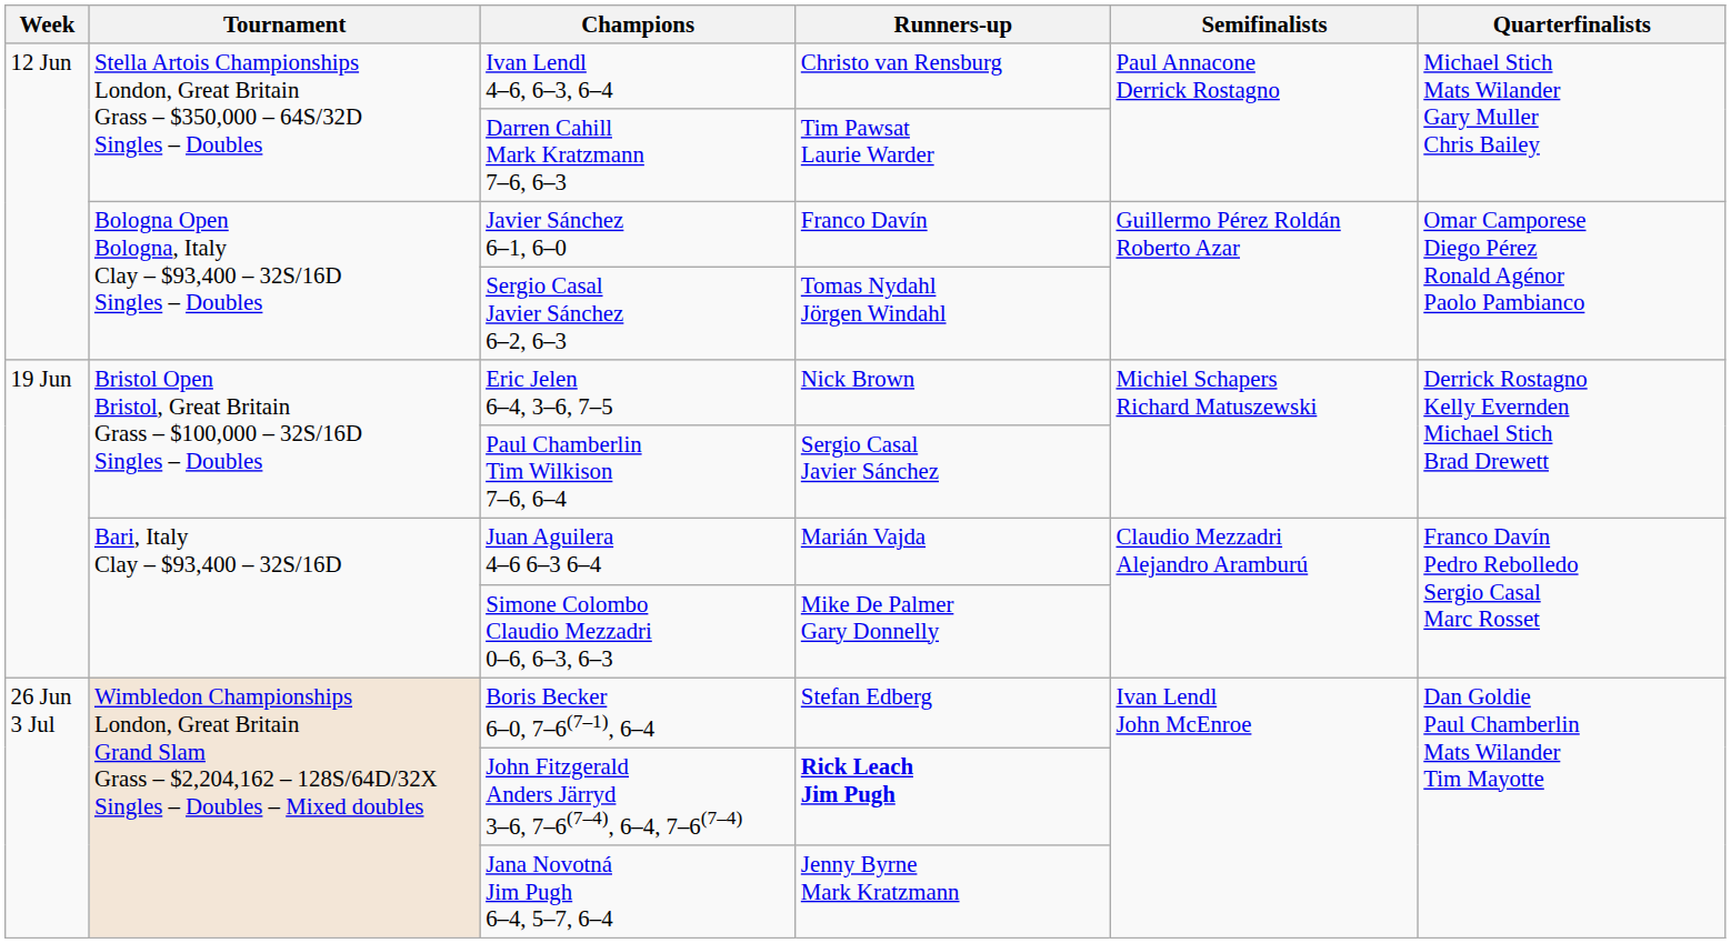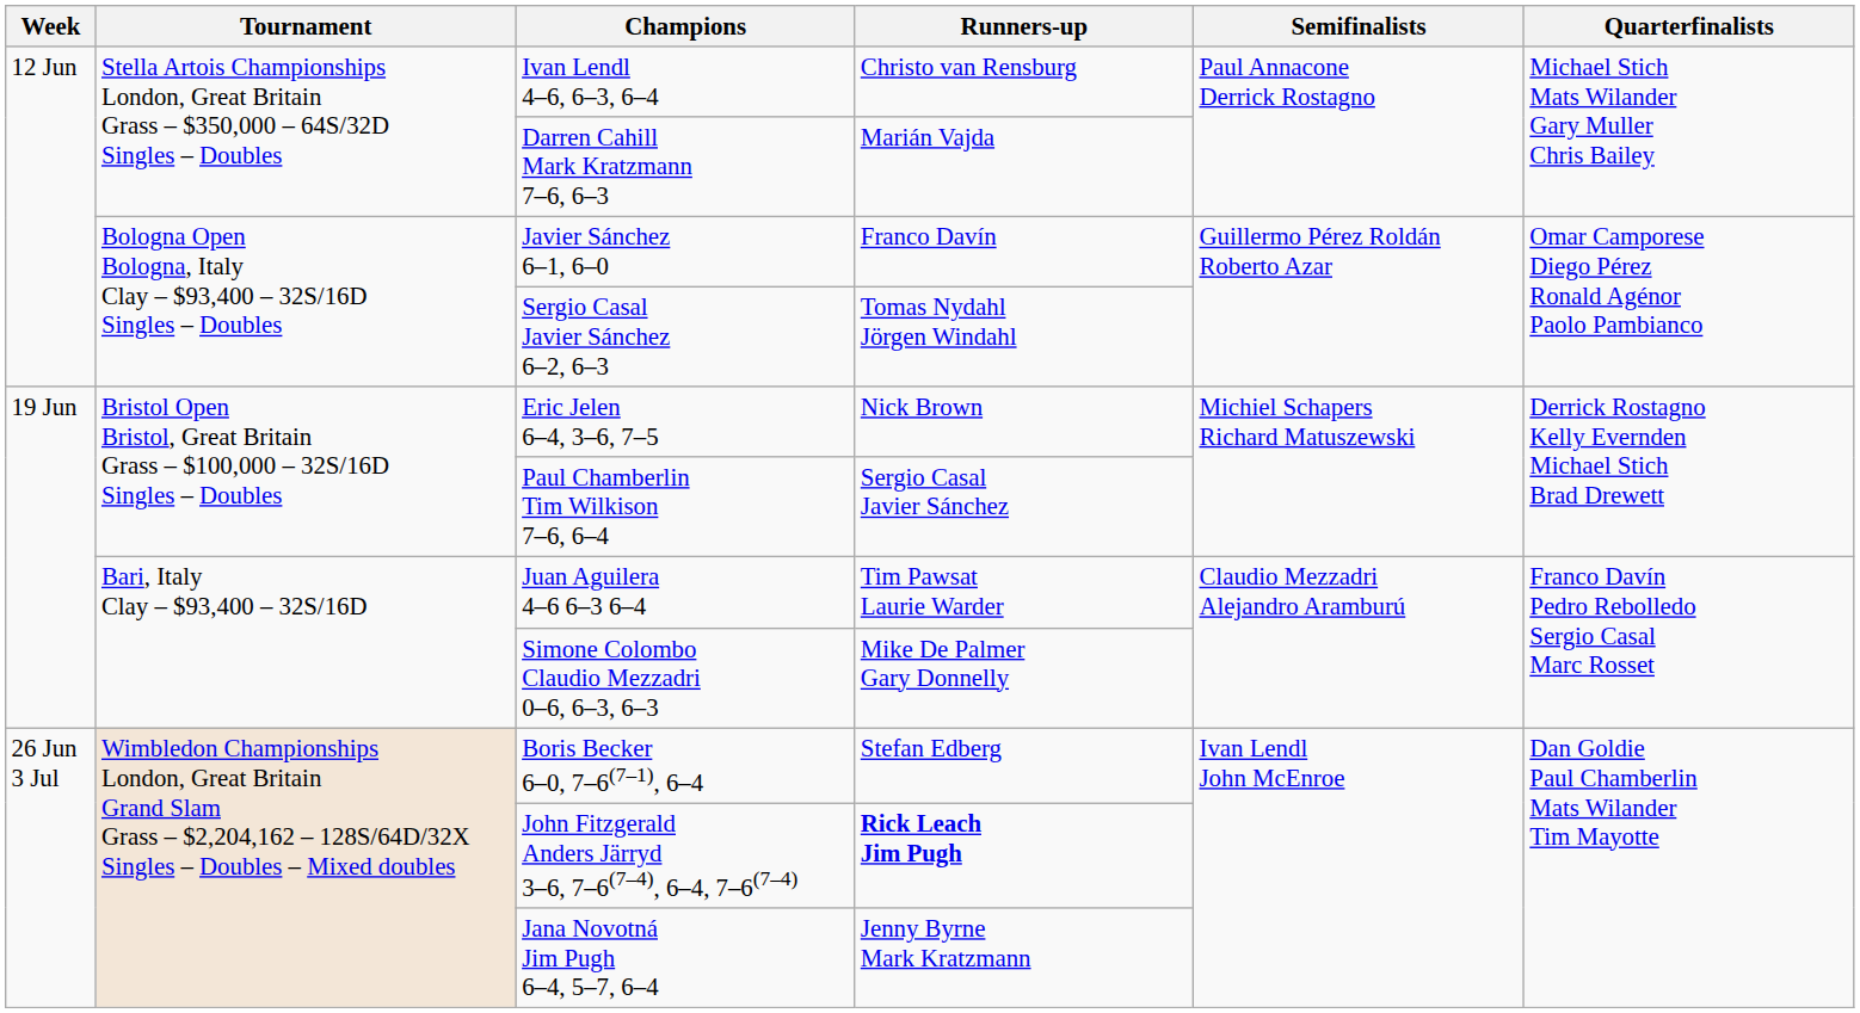Darren Cahill Mark Kratzmann 7–6, 6–3 | Runners-up: Tim Pawsat Laurie Warder -> Marián Vajda
Juan Aguilera 4–6 6–3 6–4 | Runners-up: Marián Vajda -> Tim Pawsat Laurie Warder
